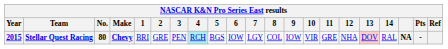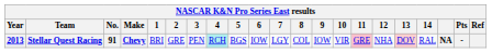Stellar Quest Racing | Year: 2015 -> 2013
Stellar Quest Racing | No.: 80 -> 91
Stellar Quest Racing | 11: no background -> pink background
